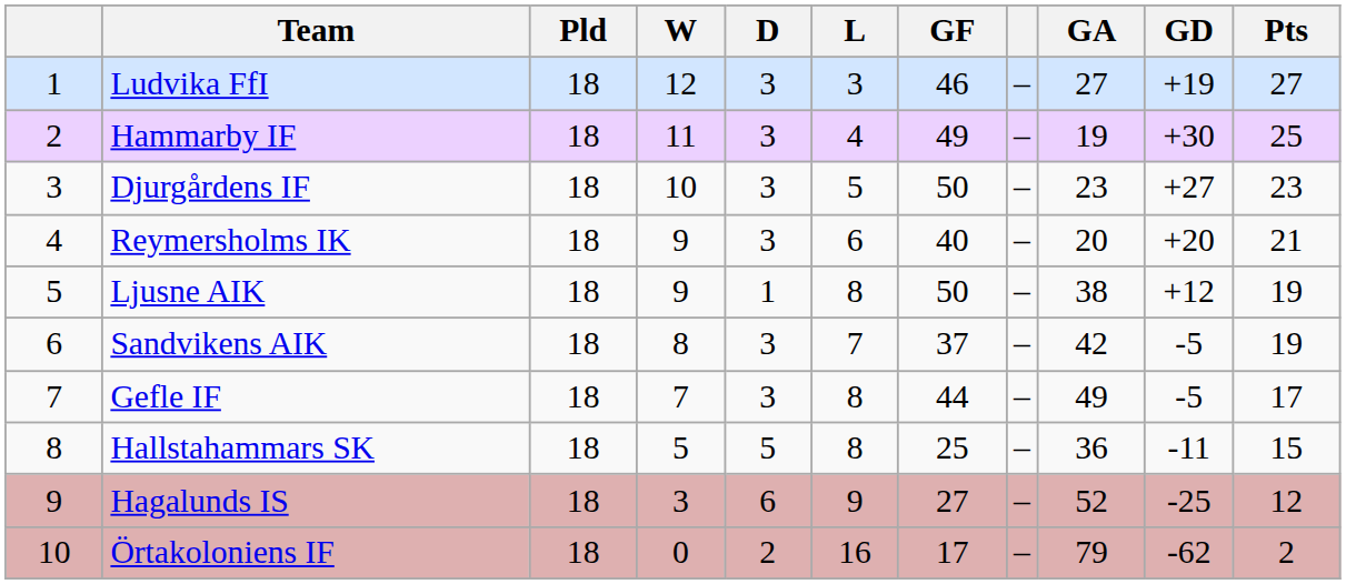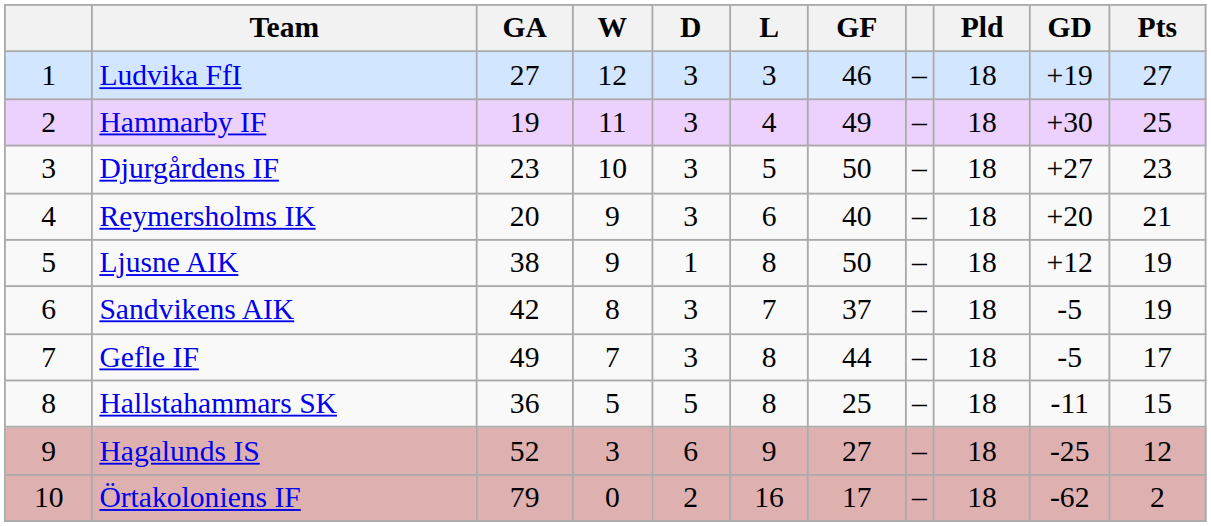columns swapped: Pld <-> GA
